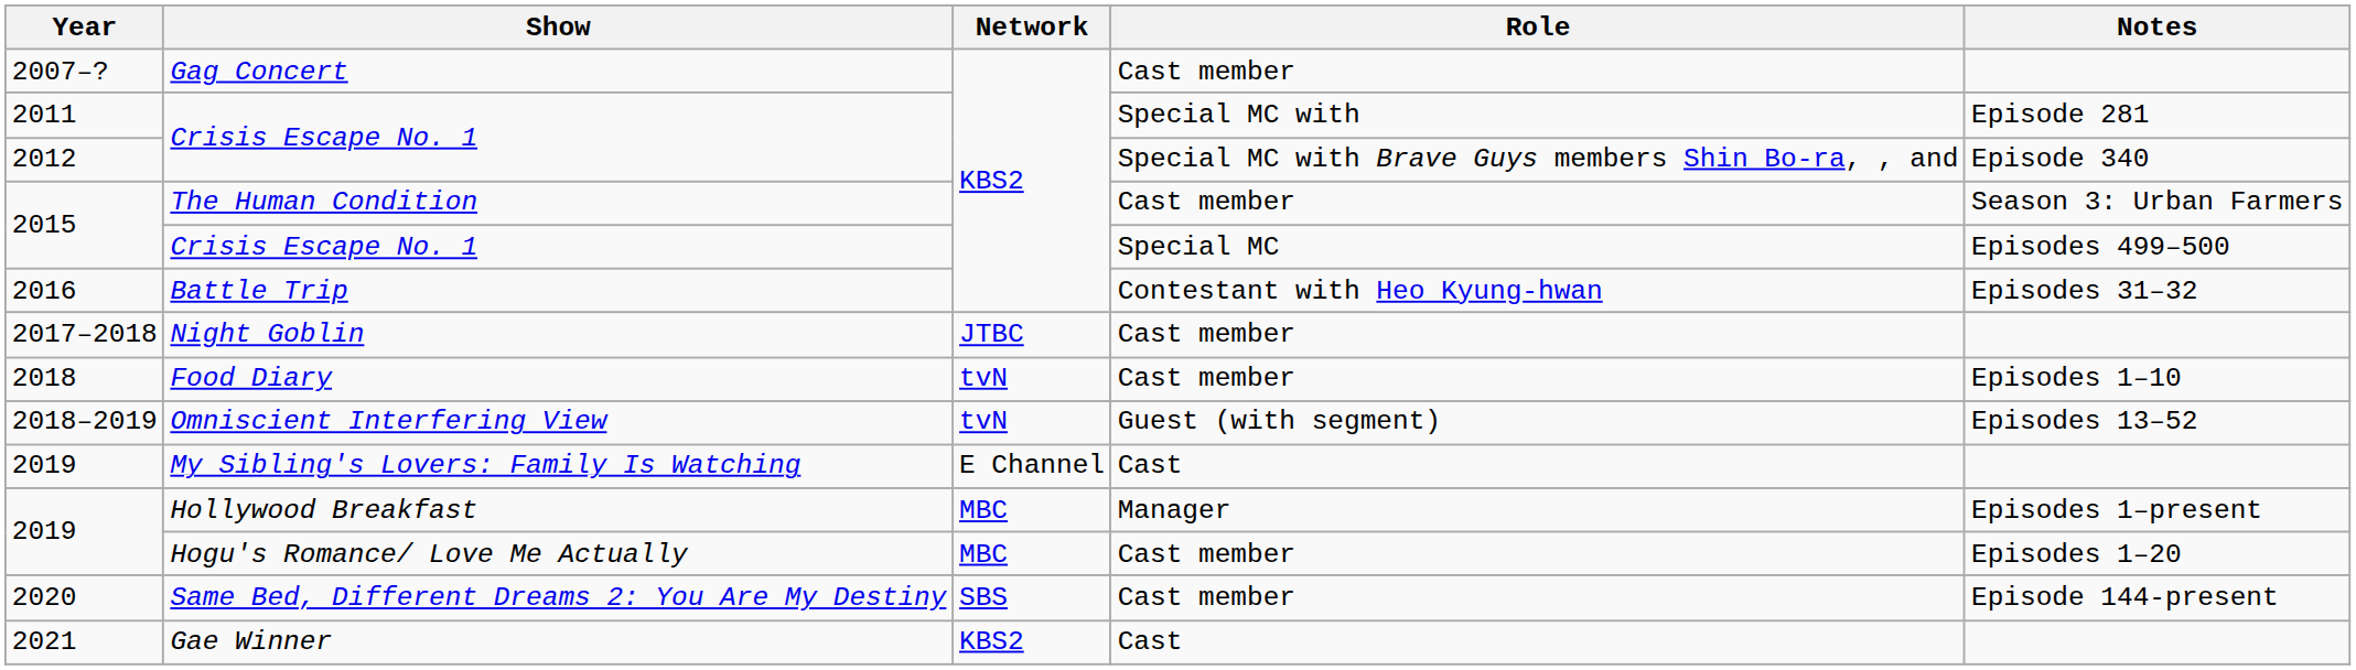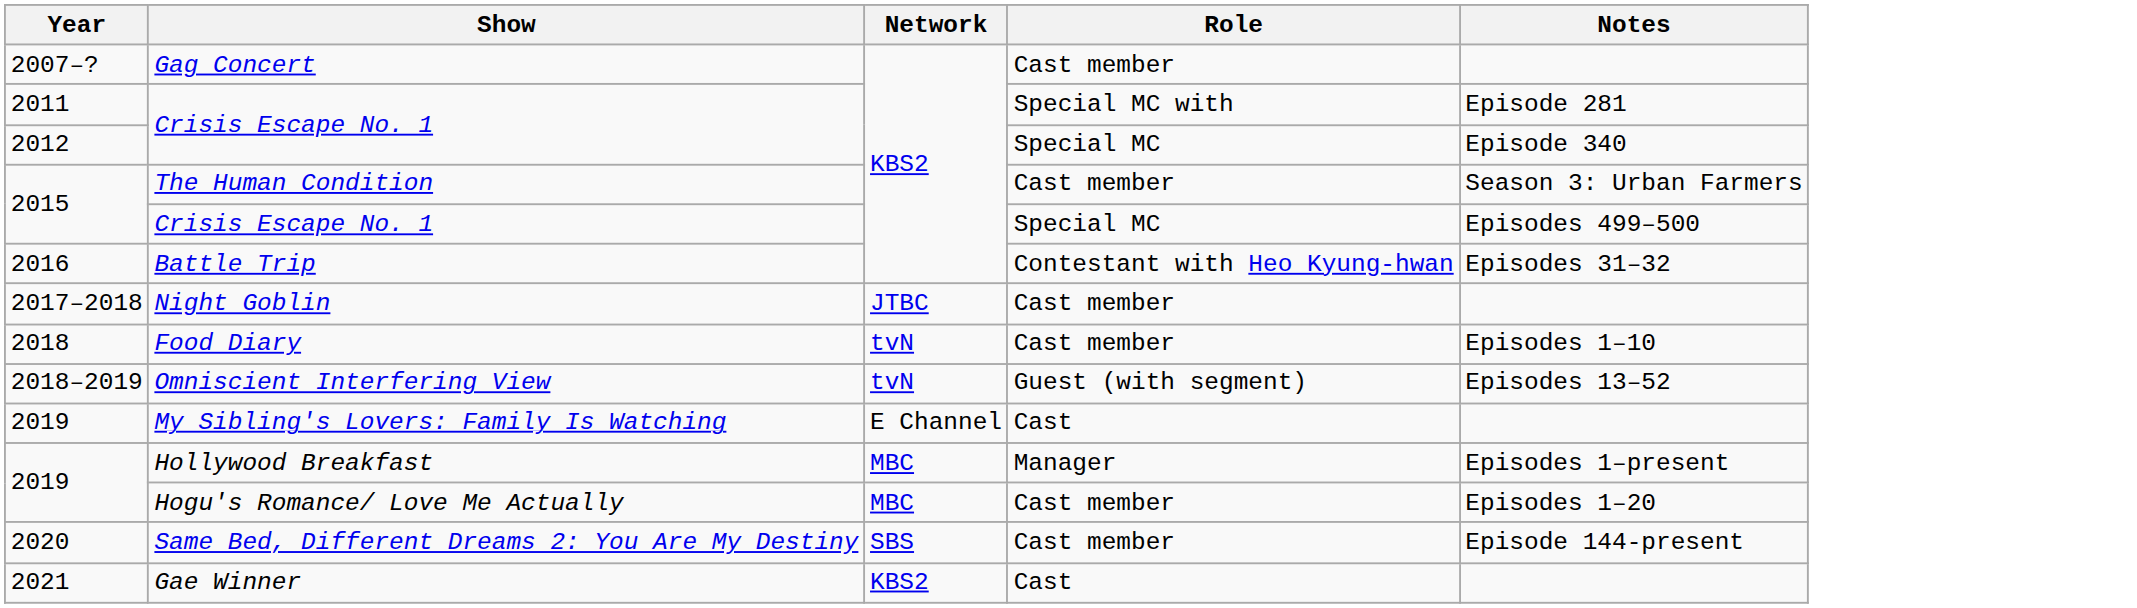2012 / Crisis Escape No. 1 | Role: Special MC with Brave Guys members Shin Bo-ra, , and -> Special MC
